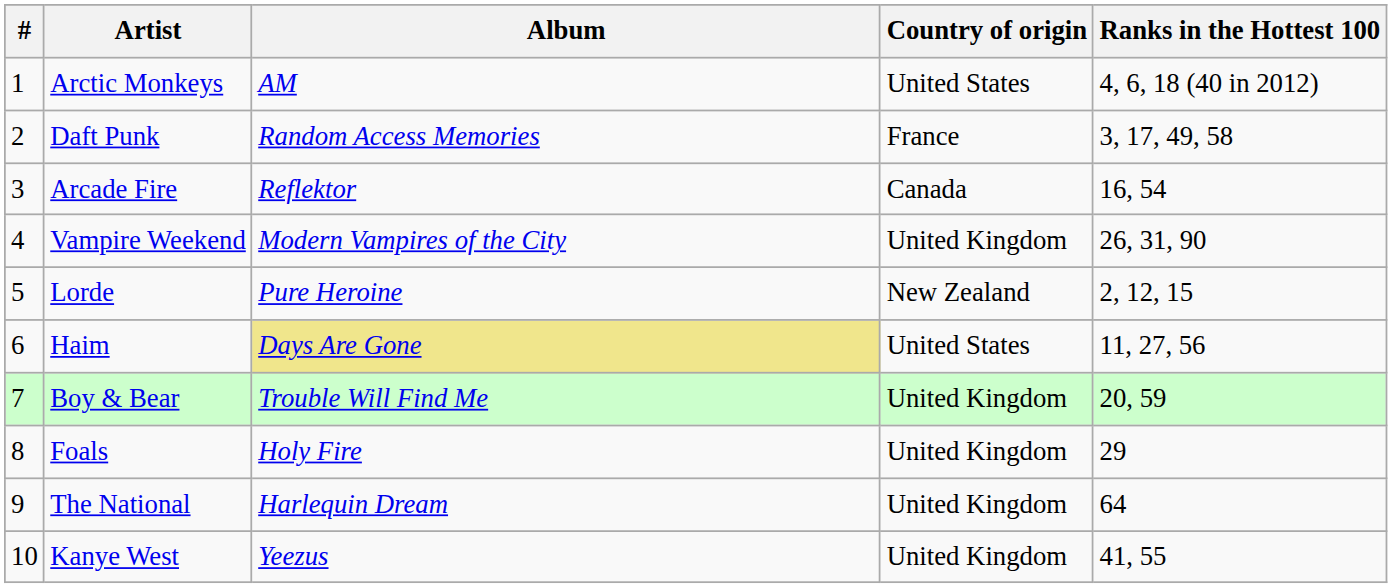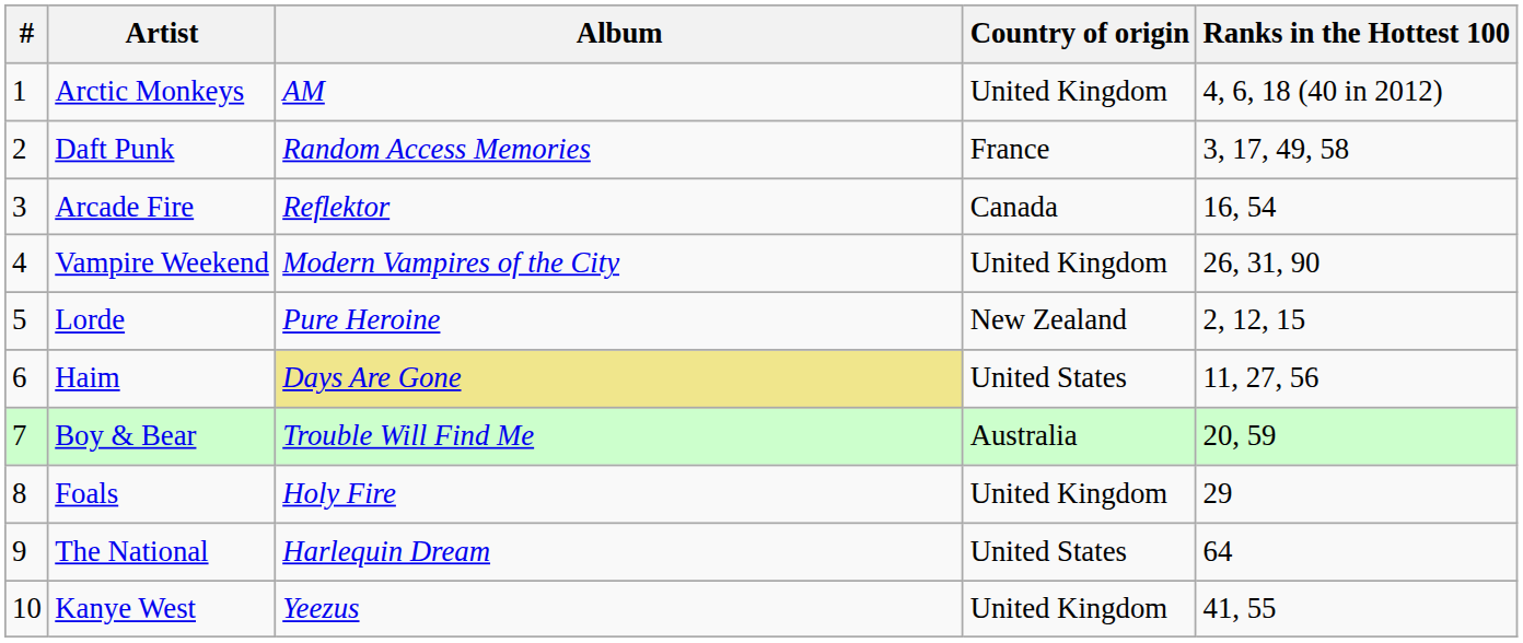Arctic Monkeys | Country of origin: United States -> United Kingdom
Boy & Bear | Country of origin: United Kingdom -> Australia
The National | Country of origin: United Kingdom -> United States
